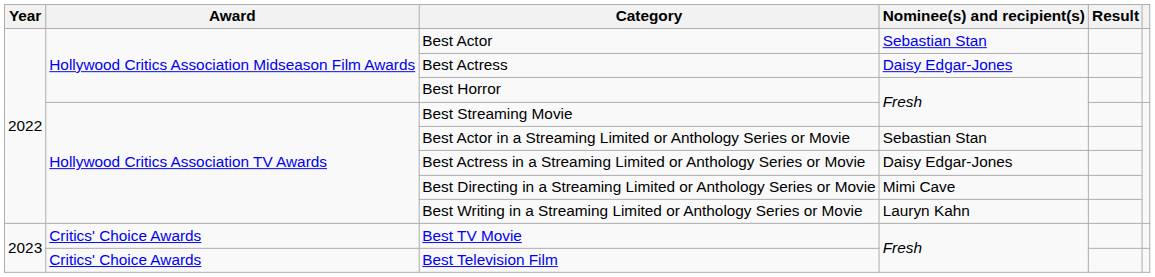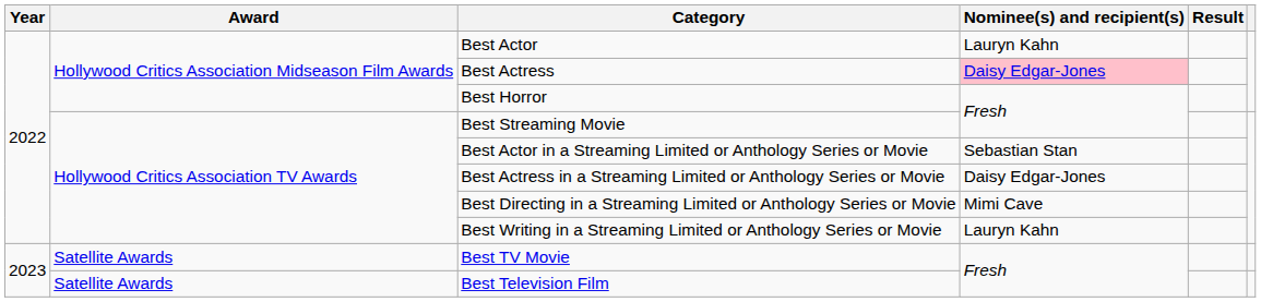Best Actor | Nominee(s) and recipient(s): Sebastian Stan -> Lauryn Kahn
Best Actress | Nominee(s) and recipient(s): no background -> pink background
Best TV Movie | Award: Critics' Choice Awards -> Satellite Awards
Best Television Film | Award: Critics' Choice Awards -> Satellite Awards
